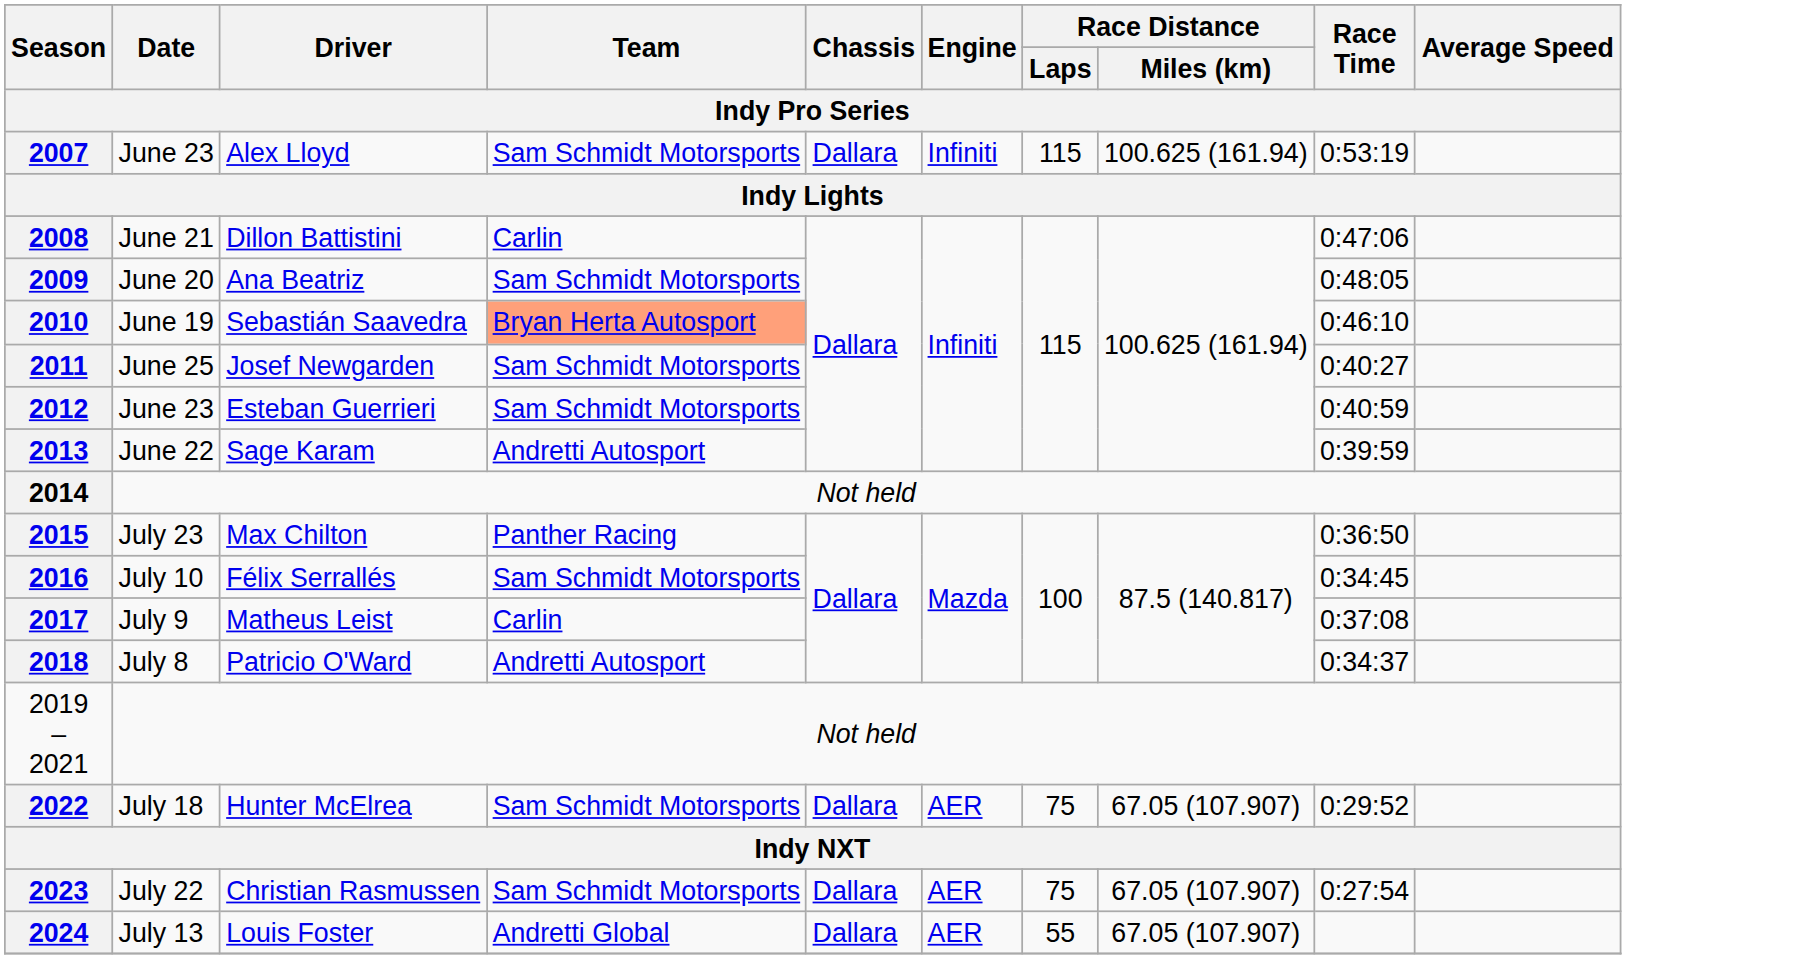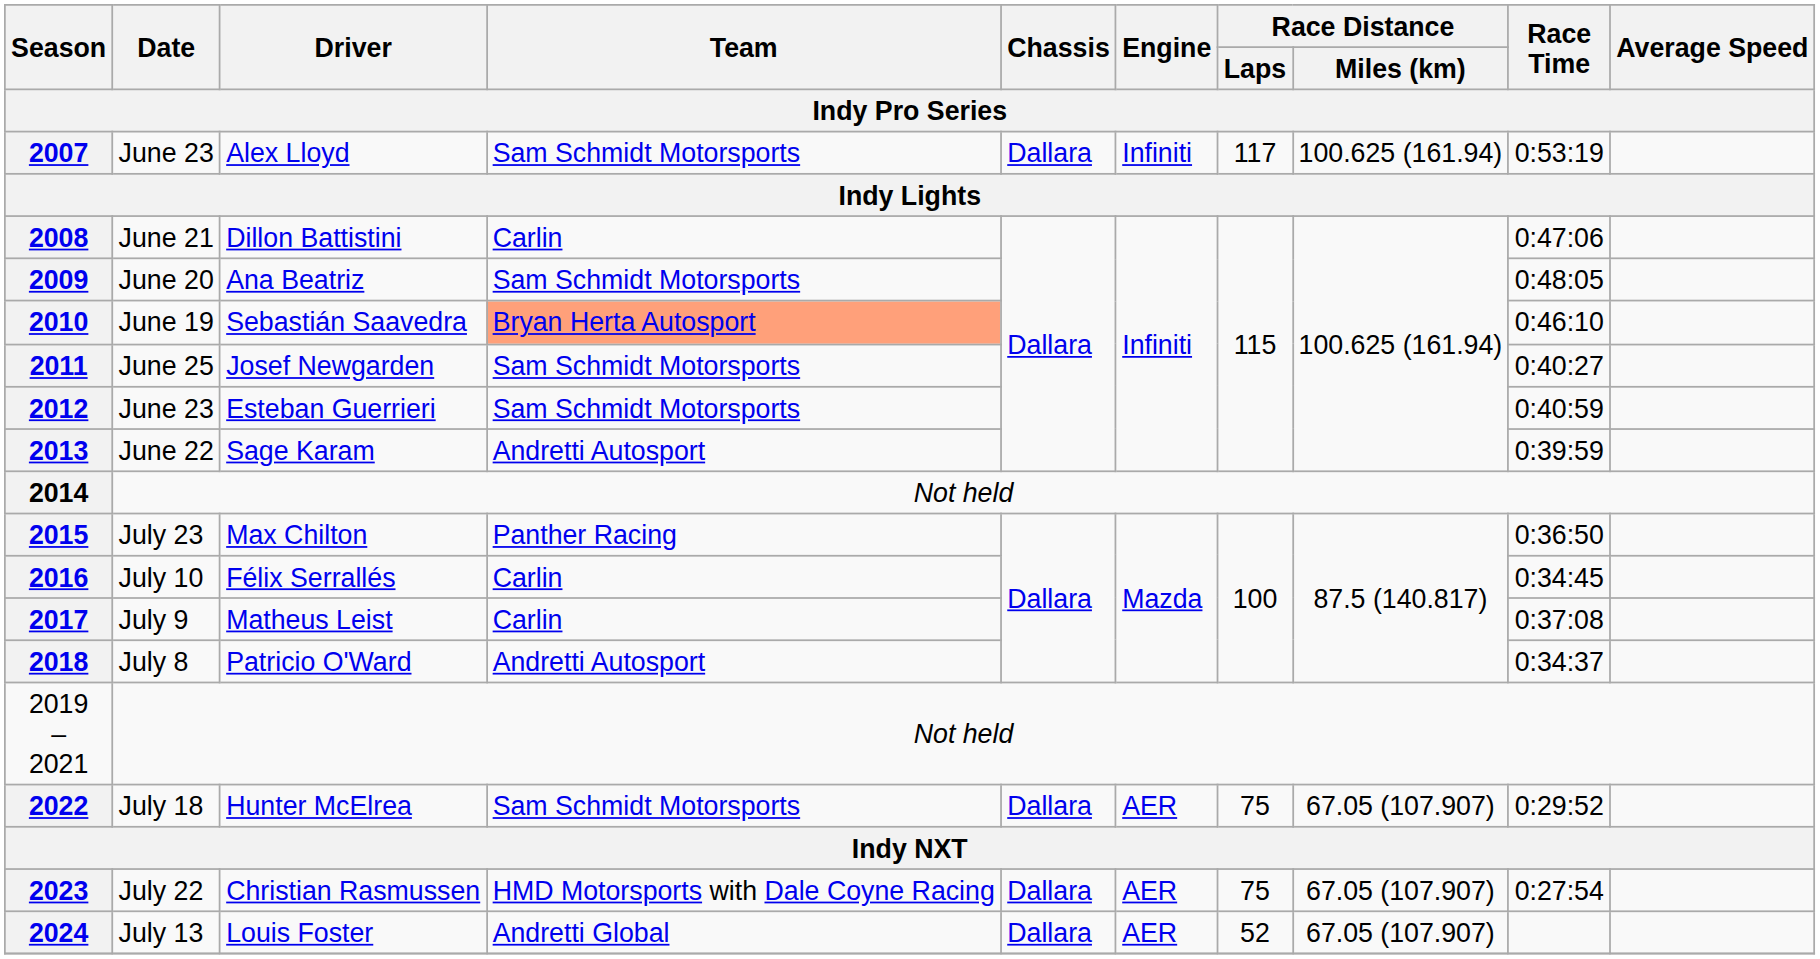2007 | Race Distance / Laps / Indy Pro Series: 115 -> 117
2016 | Team / Indy Pro Series: Sam Schmidt Motorsports -> Carlin
2023 | Team / Indy Pro Series: Sam Schmidt Motorsports -> HMD Motorsports with Dale Coyne Racing
2024 | Race Distance / Laps / Indy Pro Series: 55 -> 52
